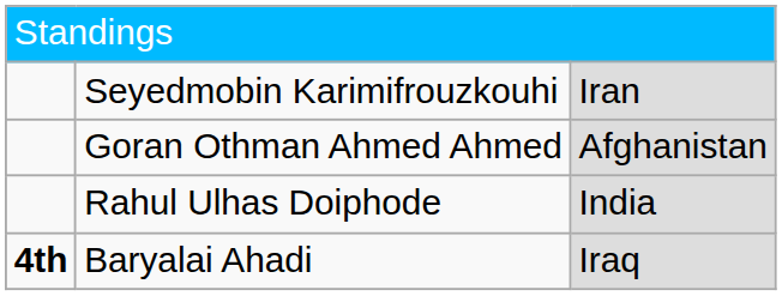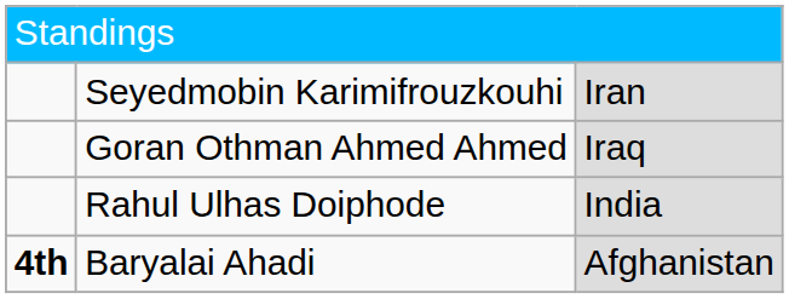Goran Othman Ahmed Ahmed | column 3: Afghanistan -> Iraq
Baryalai Ahadi | column 3: Iraq -> Afghanistan
